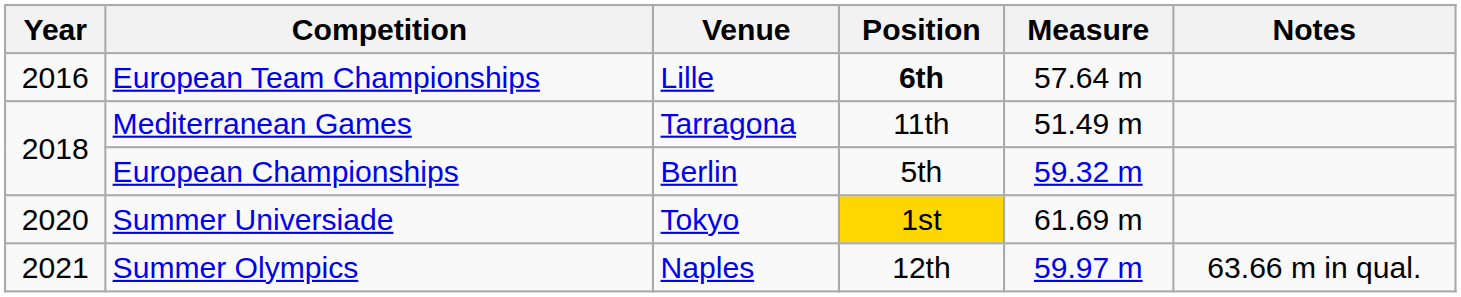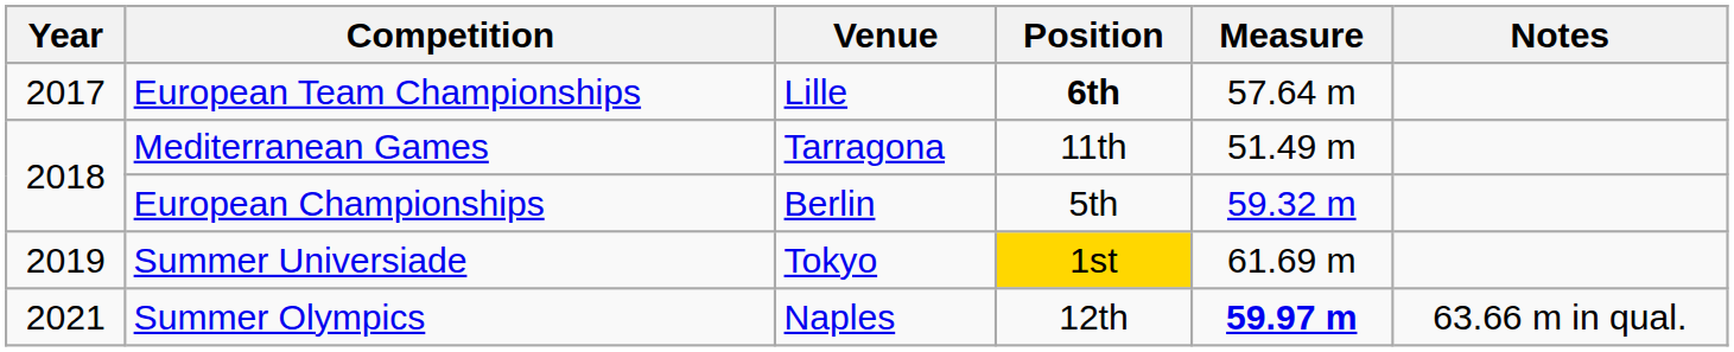European Team Championships | Year: 2016 -> 2017
Summer Universiade | Year: 2020 -> 2019
Summer Olympics | Measure: normal -> bold
